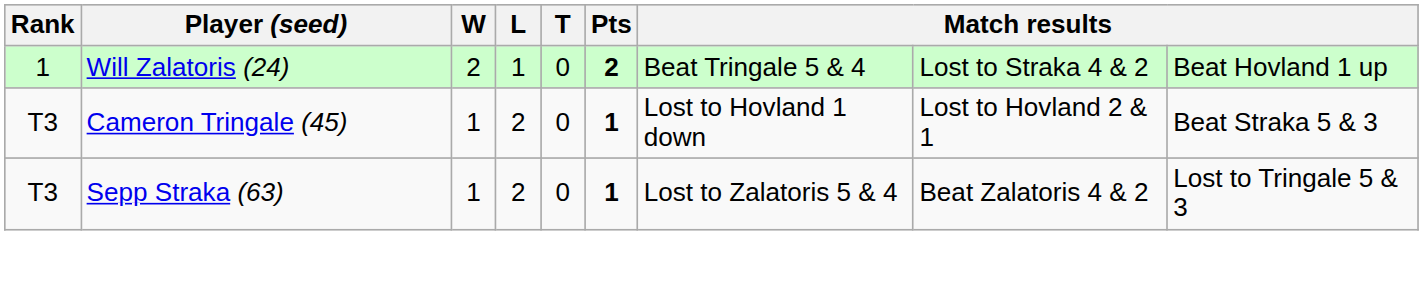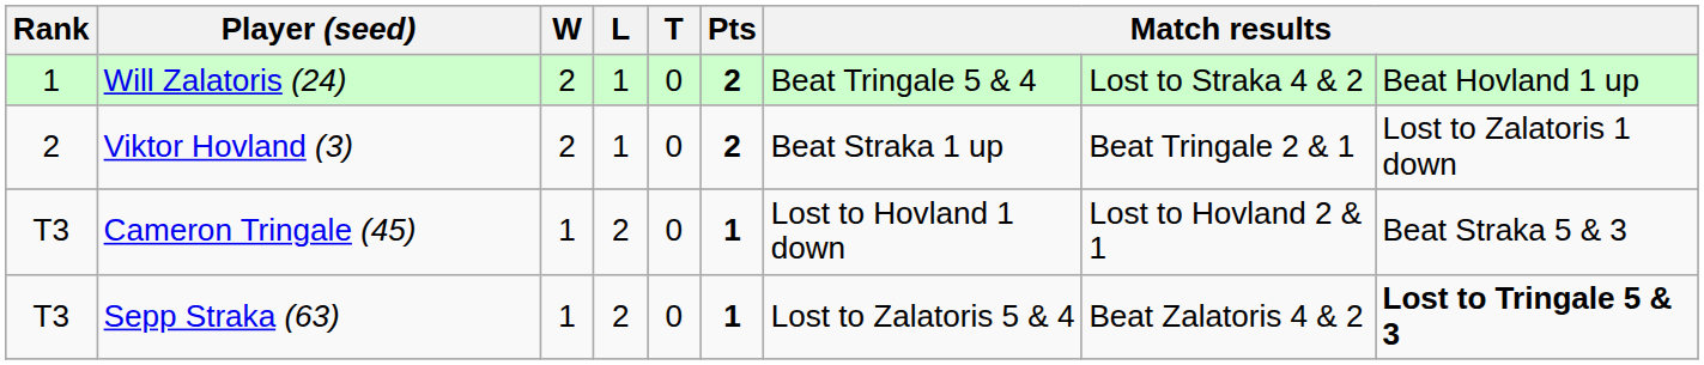+ row: 2 | Viktor Hovland (3) | 2 | 1 | 0 | 2 | Beat Straka 1 up | Beat Tringale 2 & 1 | Lost to Zalatoris 1 down
Sepp Straka (63) | column 9: normal -> bold
